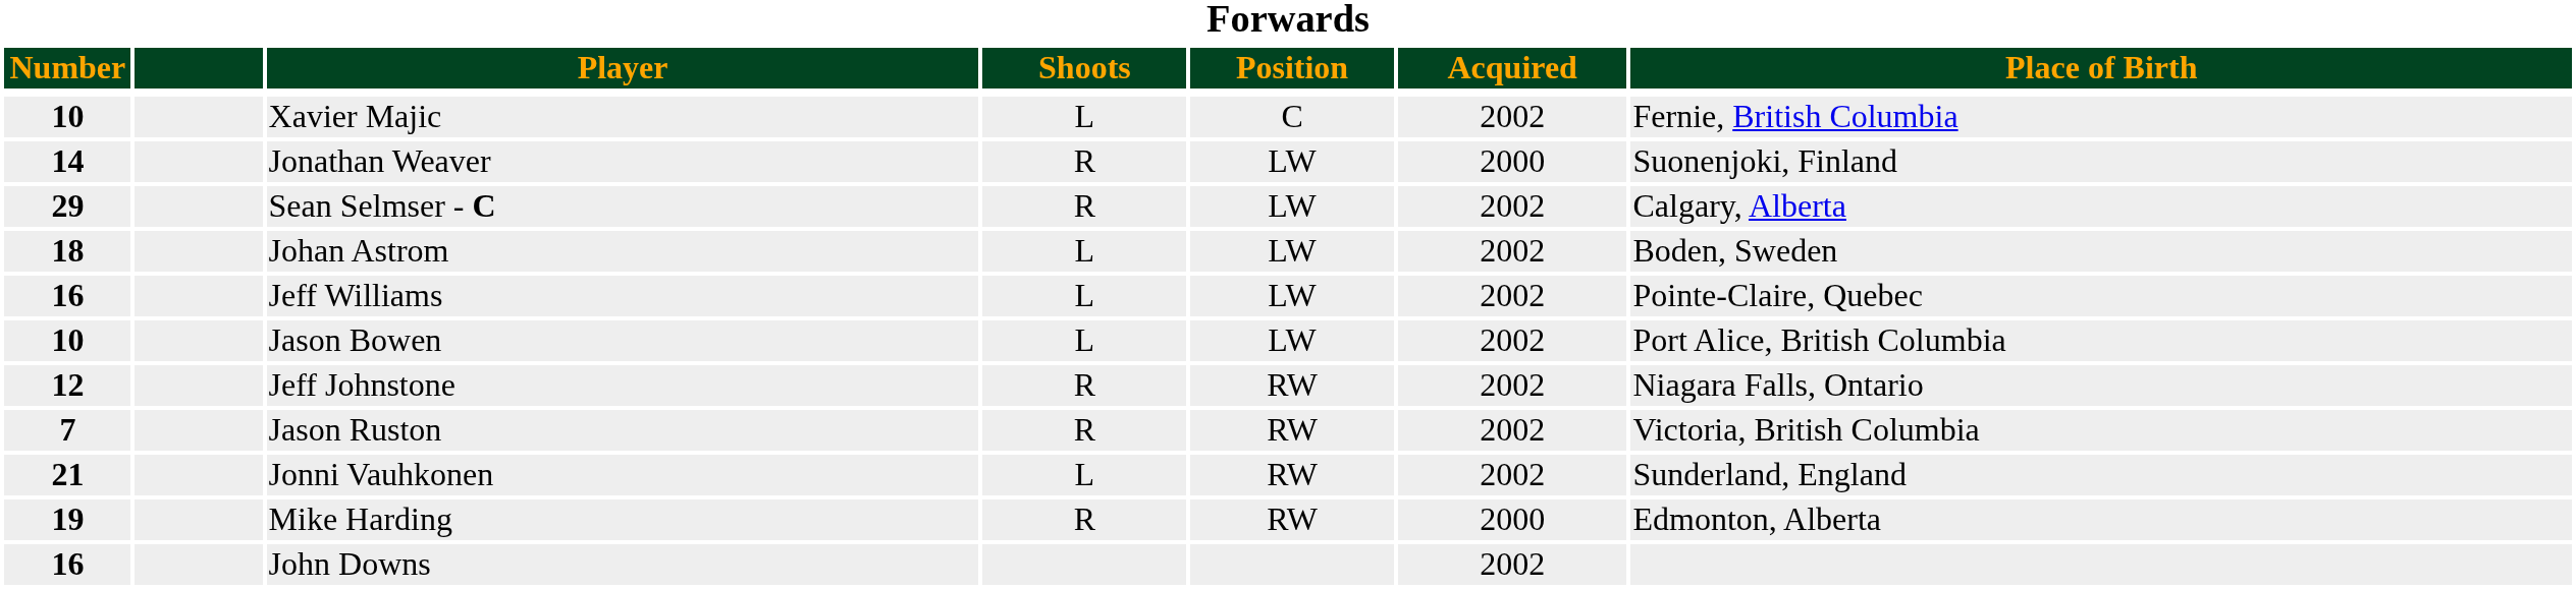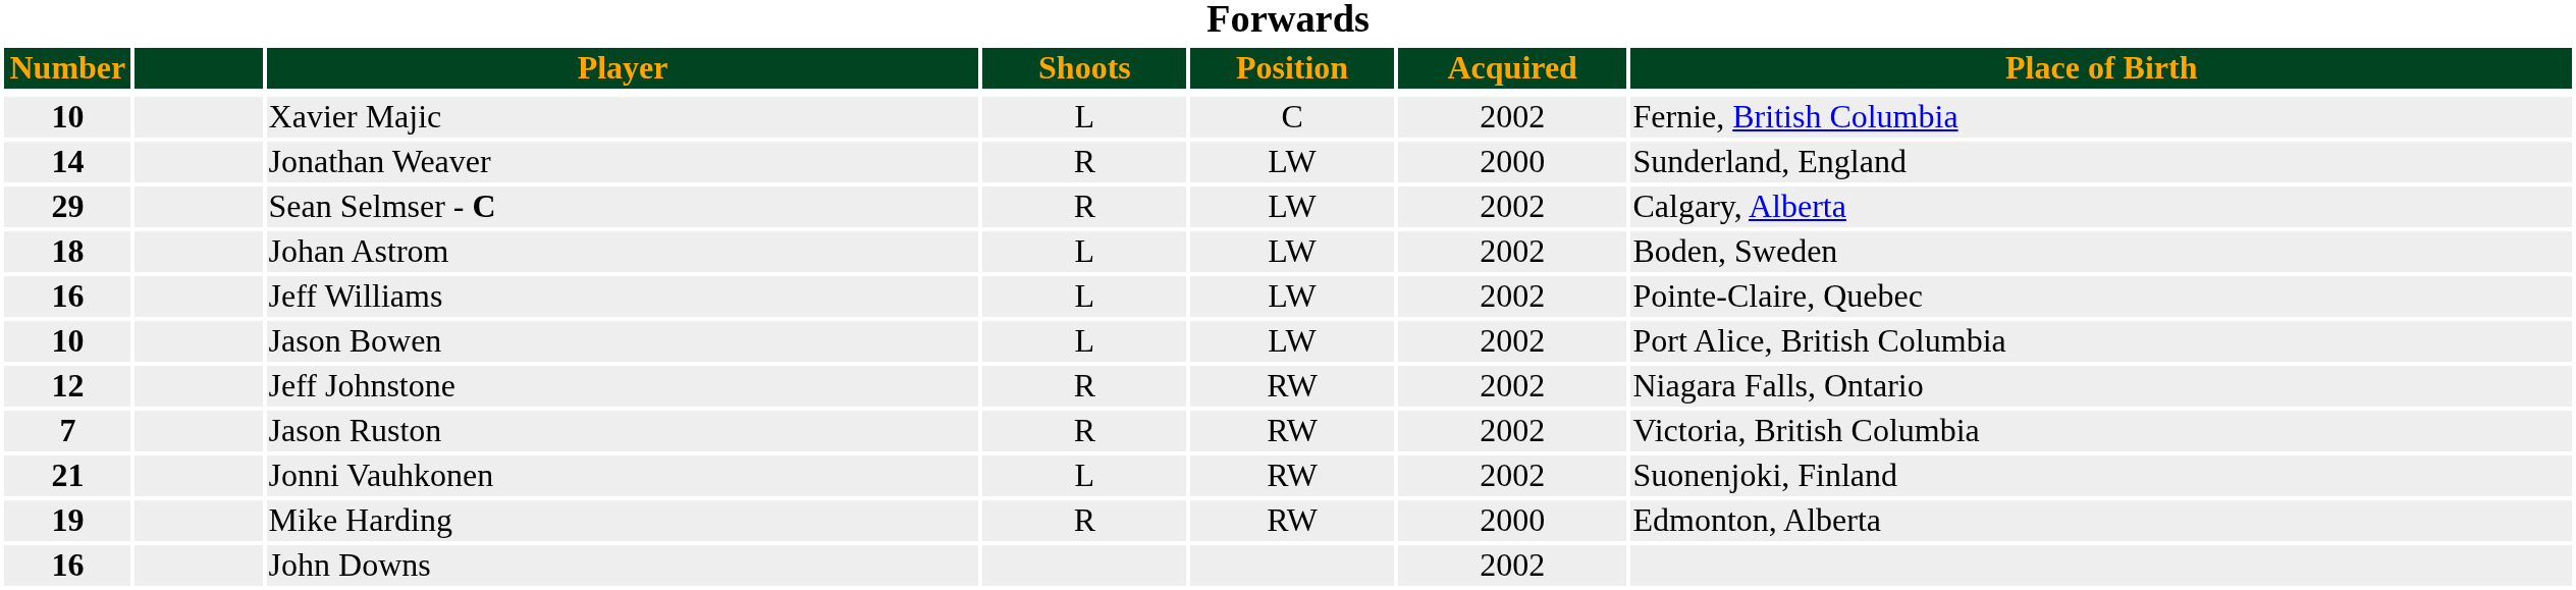Jonathan Weaver | Place of Birth: Suonenjoki, Finland -> Sunderland, England
Jonni Vauhkonen | Place of Birth: Sunderland, England -> Suonenjoki, Finland
